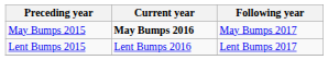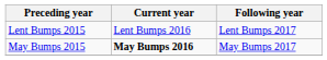rows swapped: May Bumps 2015 <-> Lent Bumps 2015
